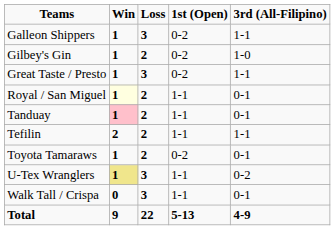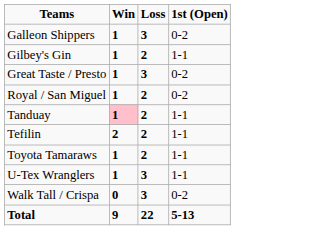- column: 3rd (All-Filipino) | 1-1 | 1-0 | 1-1 | 0-1 | 0-1 | 1-1 | 0-1 | 0-2 | 0-1 | 4-9
Gilbey's Gin | 1st (Open): 0-2 -> 1-1
Royal / San Miguel | Win: lightyellow background -> no background
Royal / San Miguel | 1st (Open): 1-1 -> 0-2
Toyota Tamaraws | 1st (Open): 0-2 -> 1-1
U-Tex Wranglers | Win: khaki background -> no background
Walk Tall / Crispa | 1st (Open): 1-1 -> 0-2
